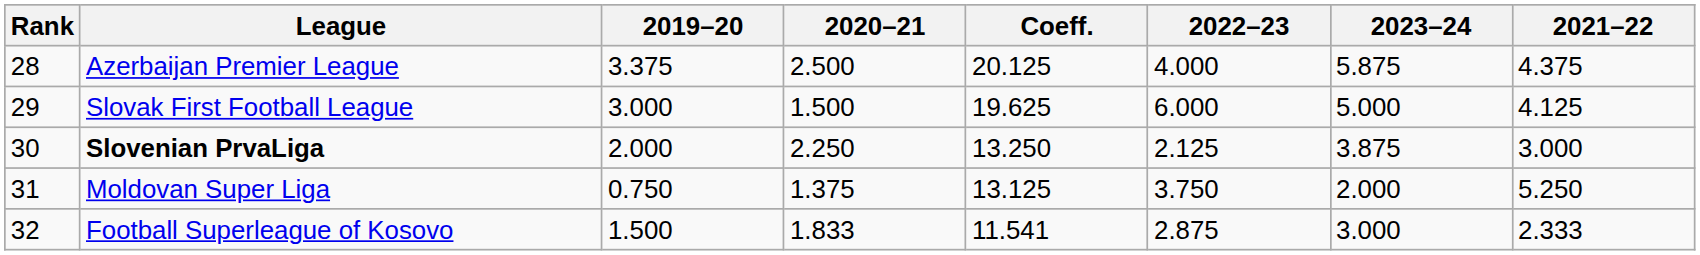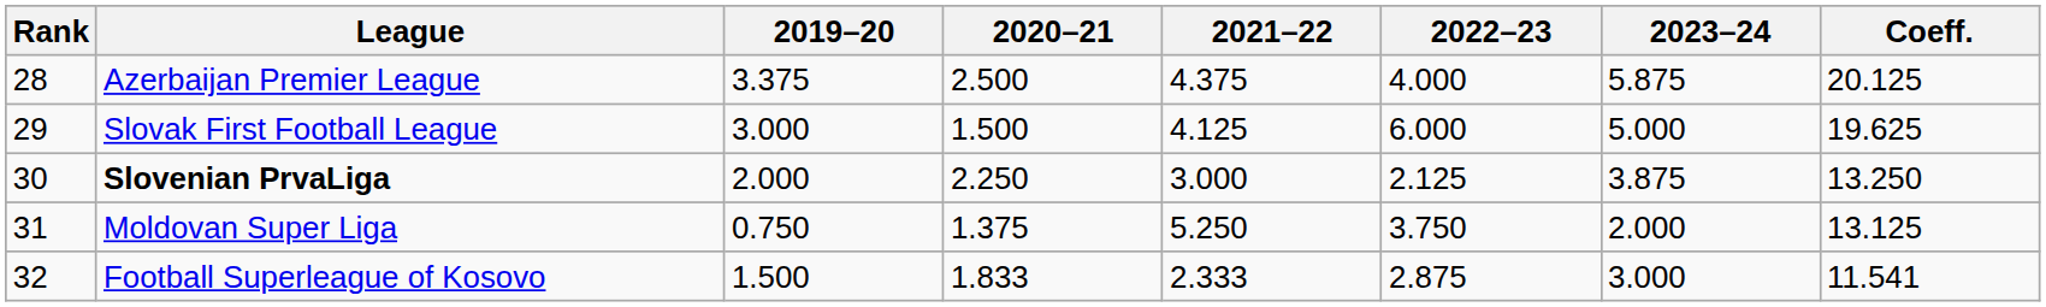columns swapped: 2021–22 <-> Coeff.
